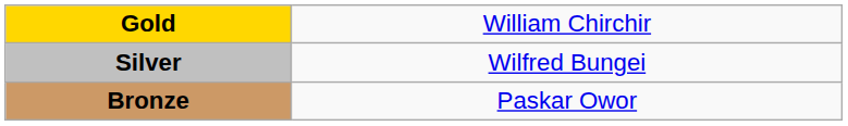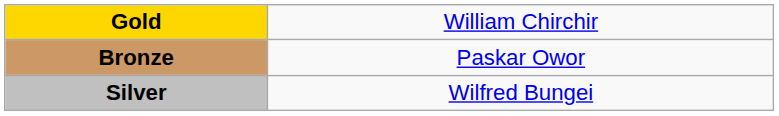rows swapped: Silver <-> Bronze
